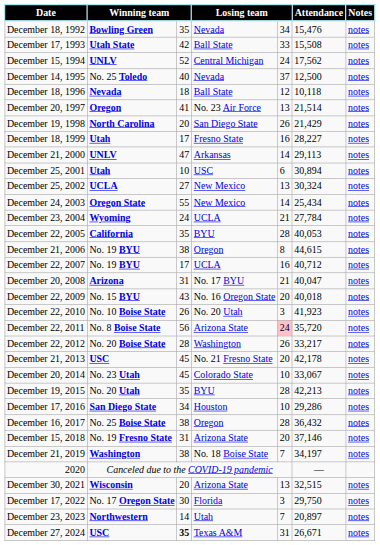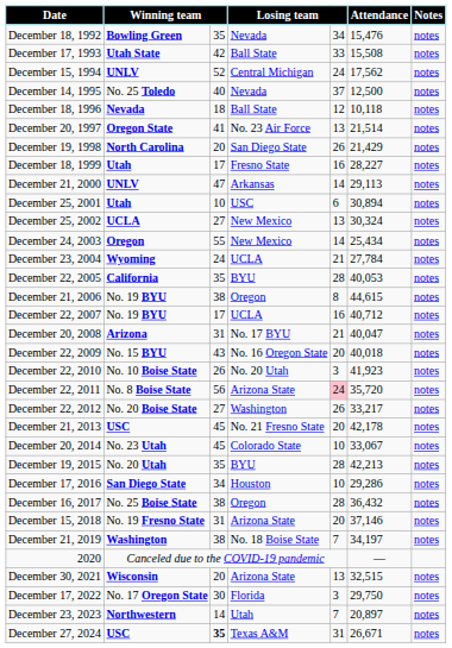December 20, 1997 | column 2: Oregon -> Oregon State
December 24, 2003 | column 2: Oregon State -> Oregon
December 22, 2012 | column 3: 28 -> 27
